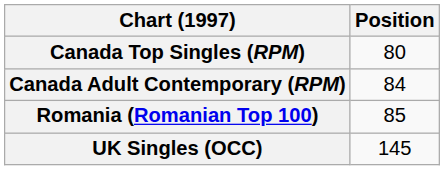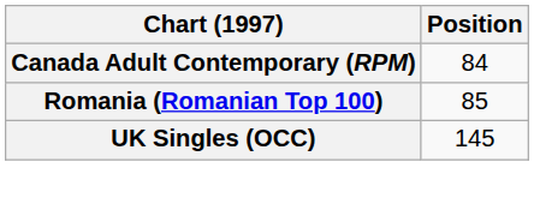- row: Canada Top Singles (RPM) | 80
